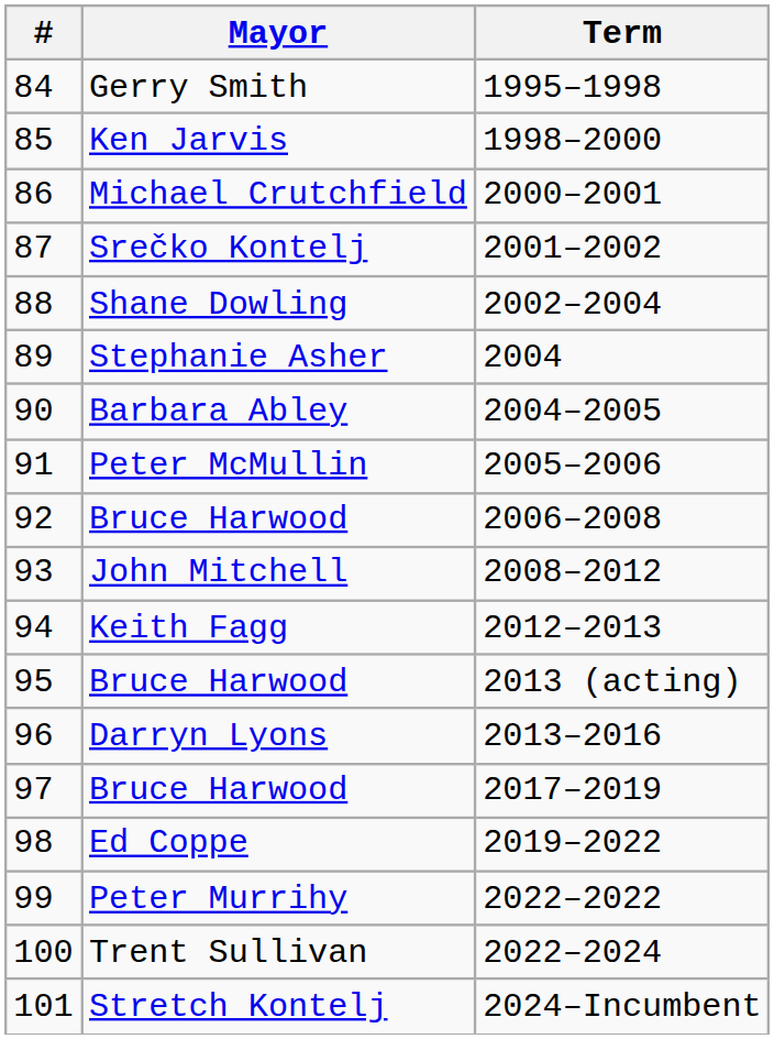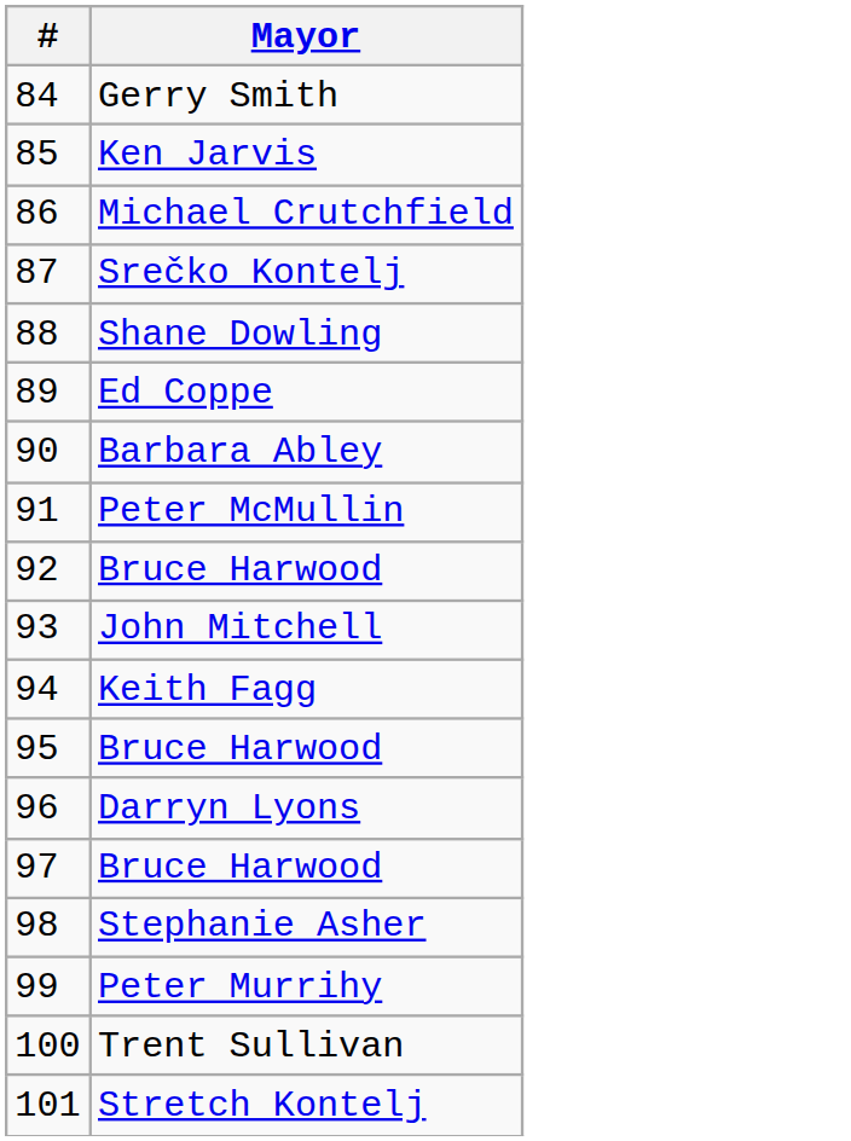- column: Term | 1995–1998 | 1998–2000 | 2000–2001 | 2001–2002 | 2002–2004 | 2004 | 2004–2005 | 2005–2006 | 2006–2008 | 2008–2012 | 2012–2013 | 2013 (acting) | 2013–2016 | 2017–2019 | 2019–2022 | 2022–2022 | 2022–2024 | 2024–Incumbent
89 | Mayor: Stephanie Asher -> Ed Coppe
98 | Mayor: Ed Coppe -> Stephanie Asher
